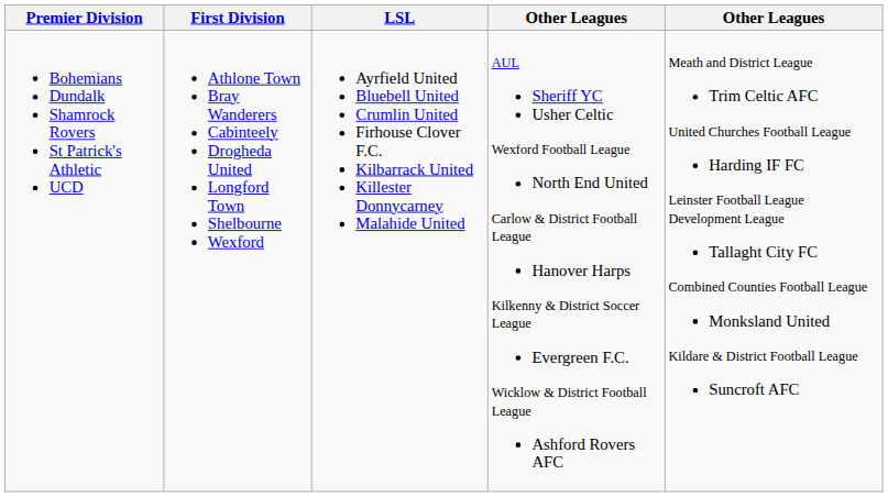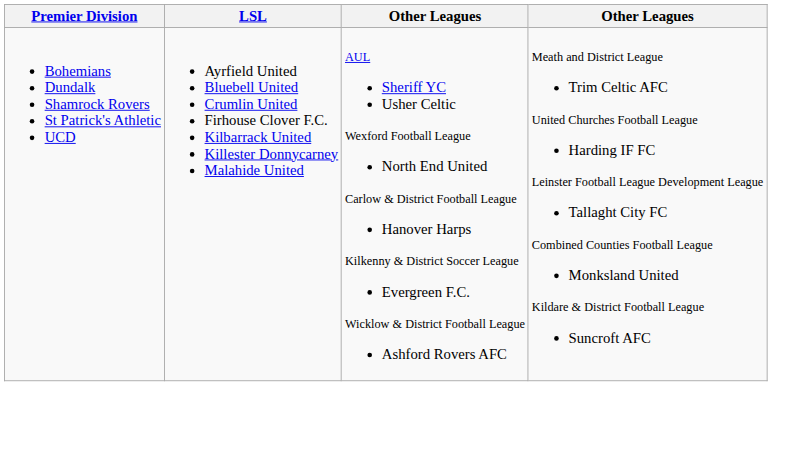- column: First Division | Athlone Town Bray Wanderers Cabinteely Drogheda United Longford Town Shelbourne Wexford
